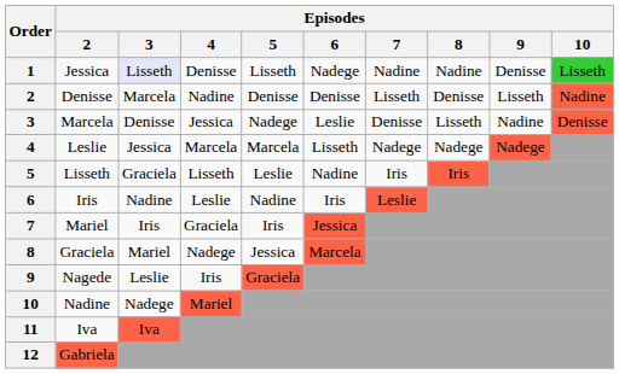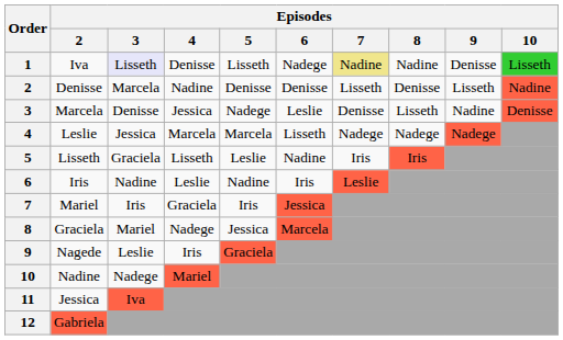1 | Episodes / 2: Jessica -> Iva
1 | Episodes / 7: no background -> khaki background
11 | Episodes / 2: Iva -> Jessica
